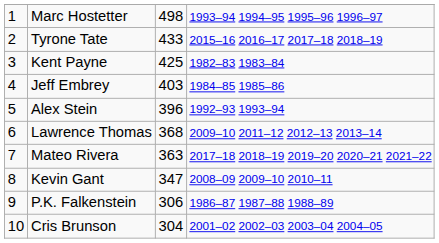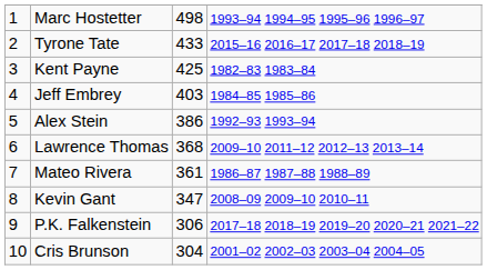Alex Stein | column 3: 396 -> 386
Mateo Rivera | column 3: 363 -> 361
Mateo Rivera | column 4: 2017–18 2018–19 2019–20 2020–21 2021–22 -> 1986–87 1987–88 1988–89
P.K. Falkenstein | column 4: 1986–87 1987–88 1988–89 -> 2017–18 2018–19 2019–20 2020–21 2021–22
